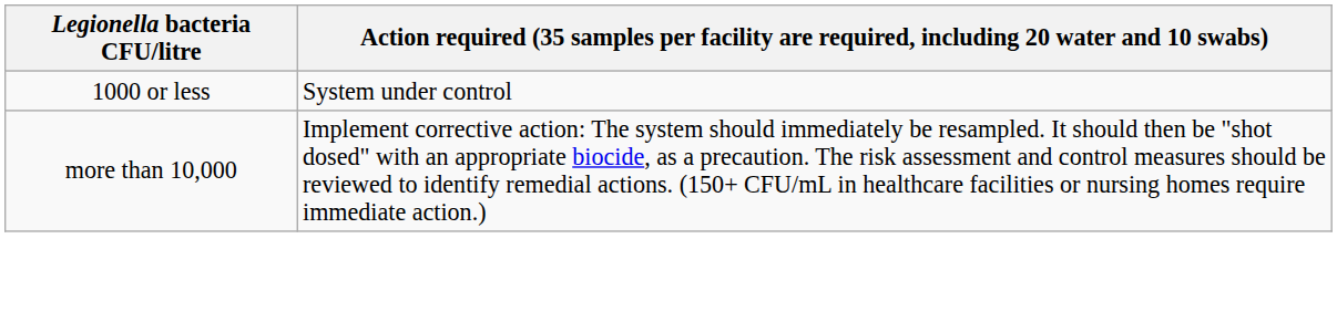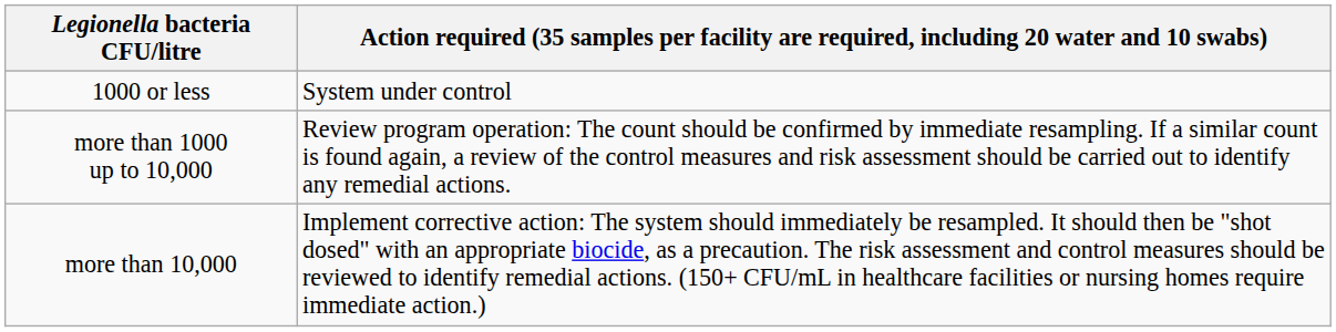+ row: more than 1000 up to 10,000 | Review program operation: The count should be confirmed by immediate resampling. If a similar count is found again, a review of the control measures and risk assessment should be carried out to identify any remedial actions.
